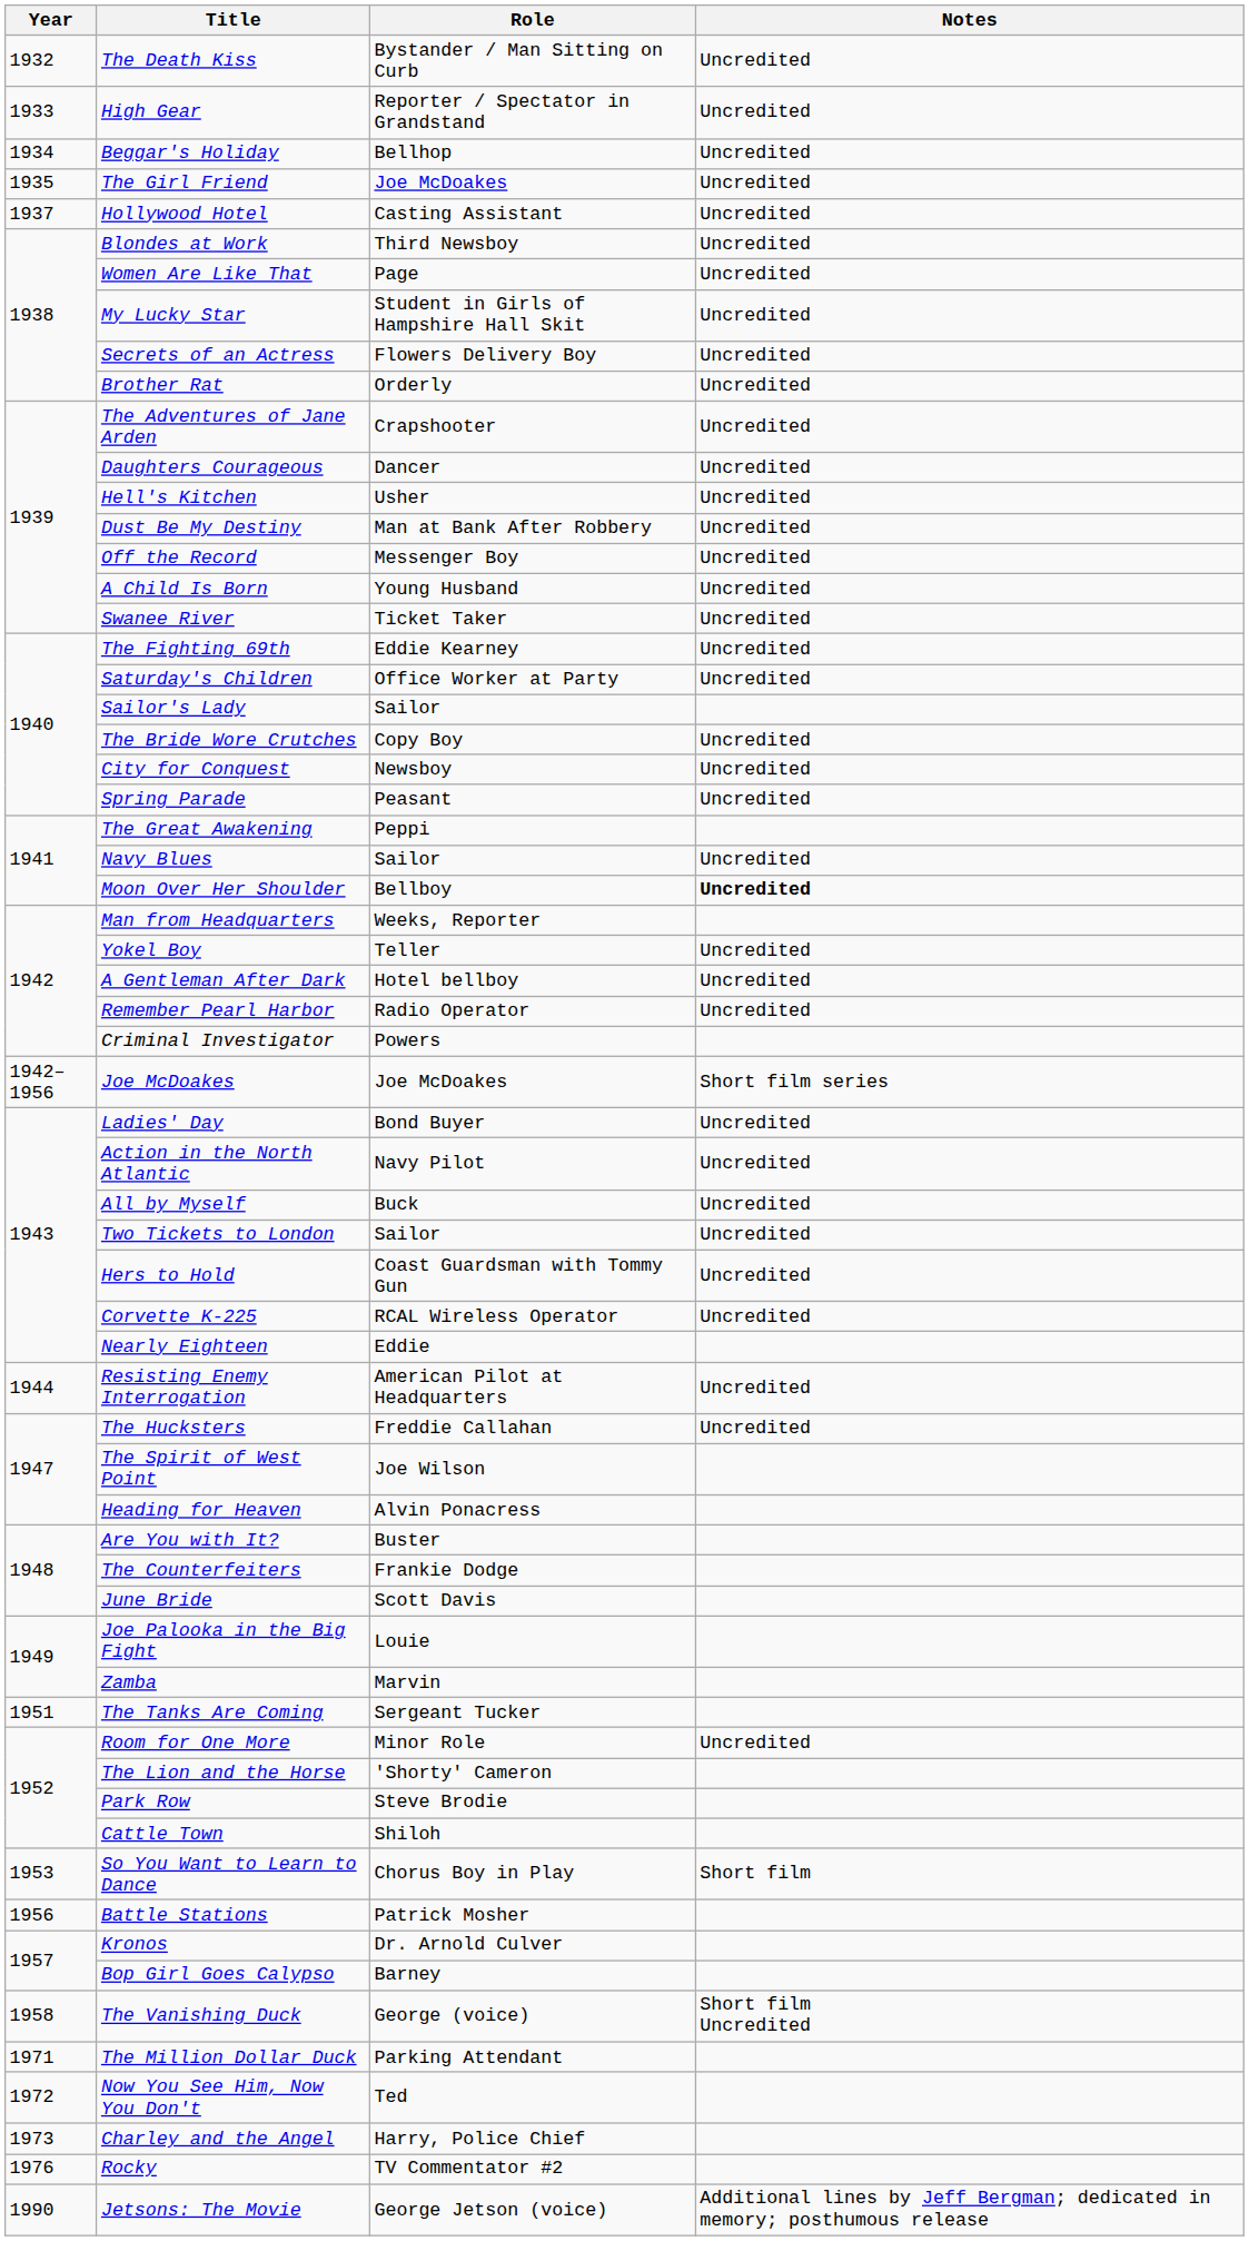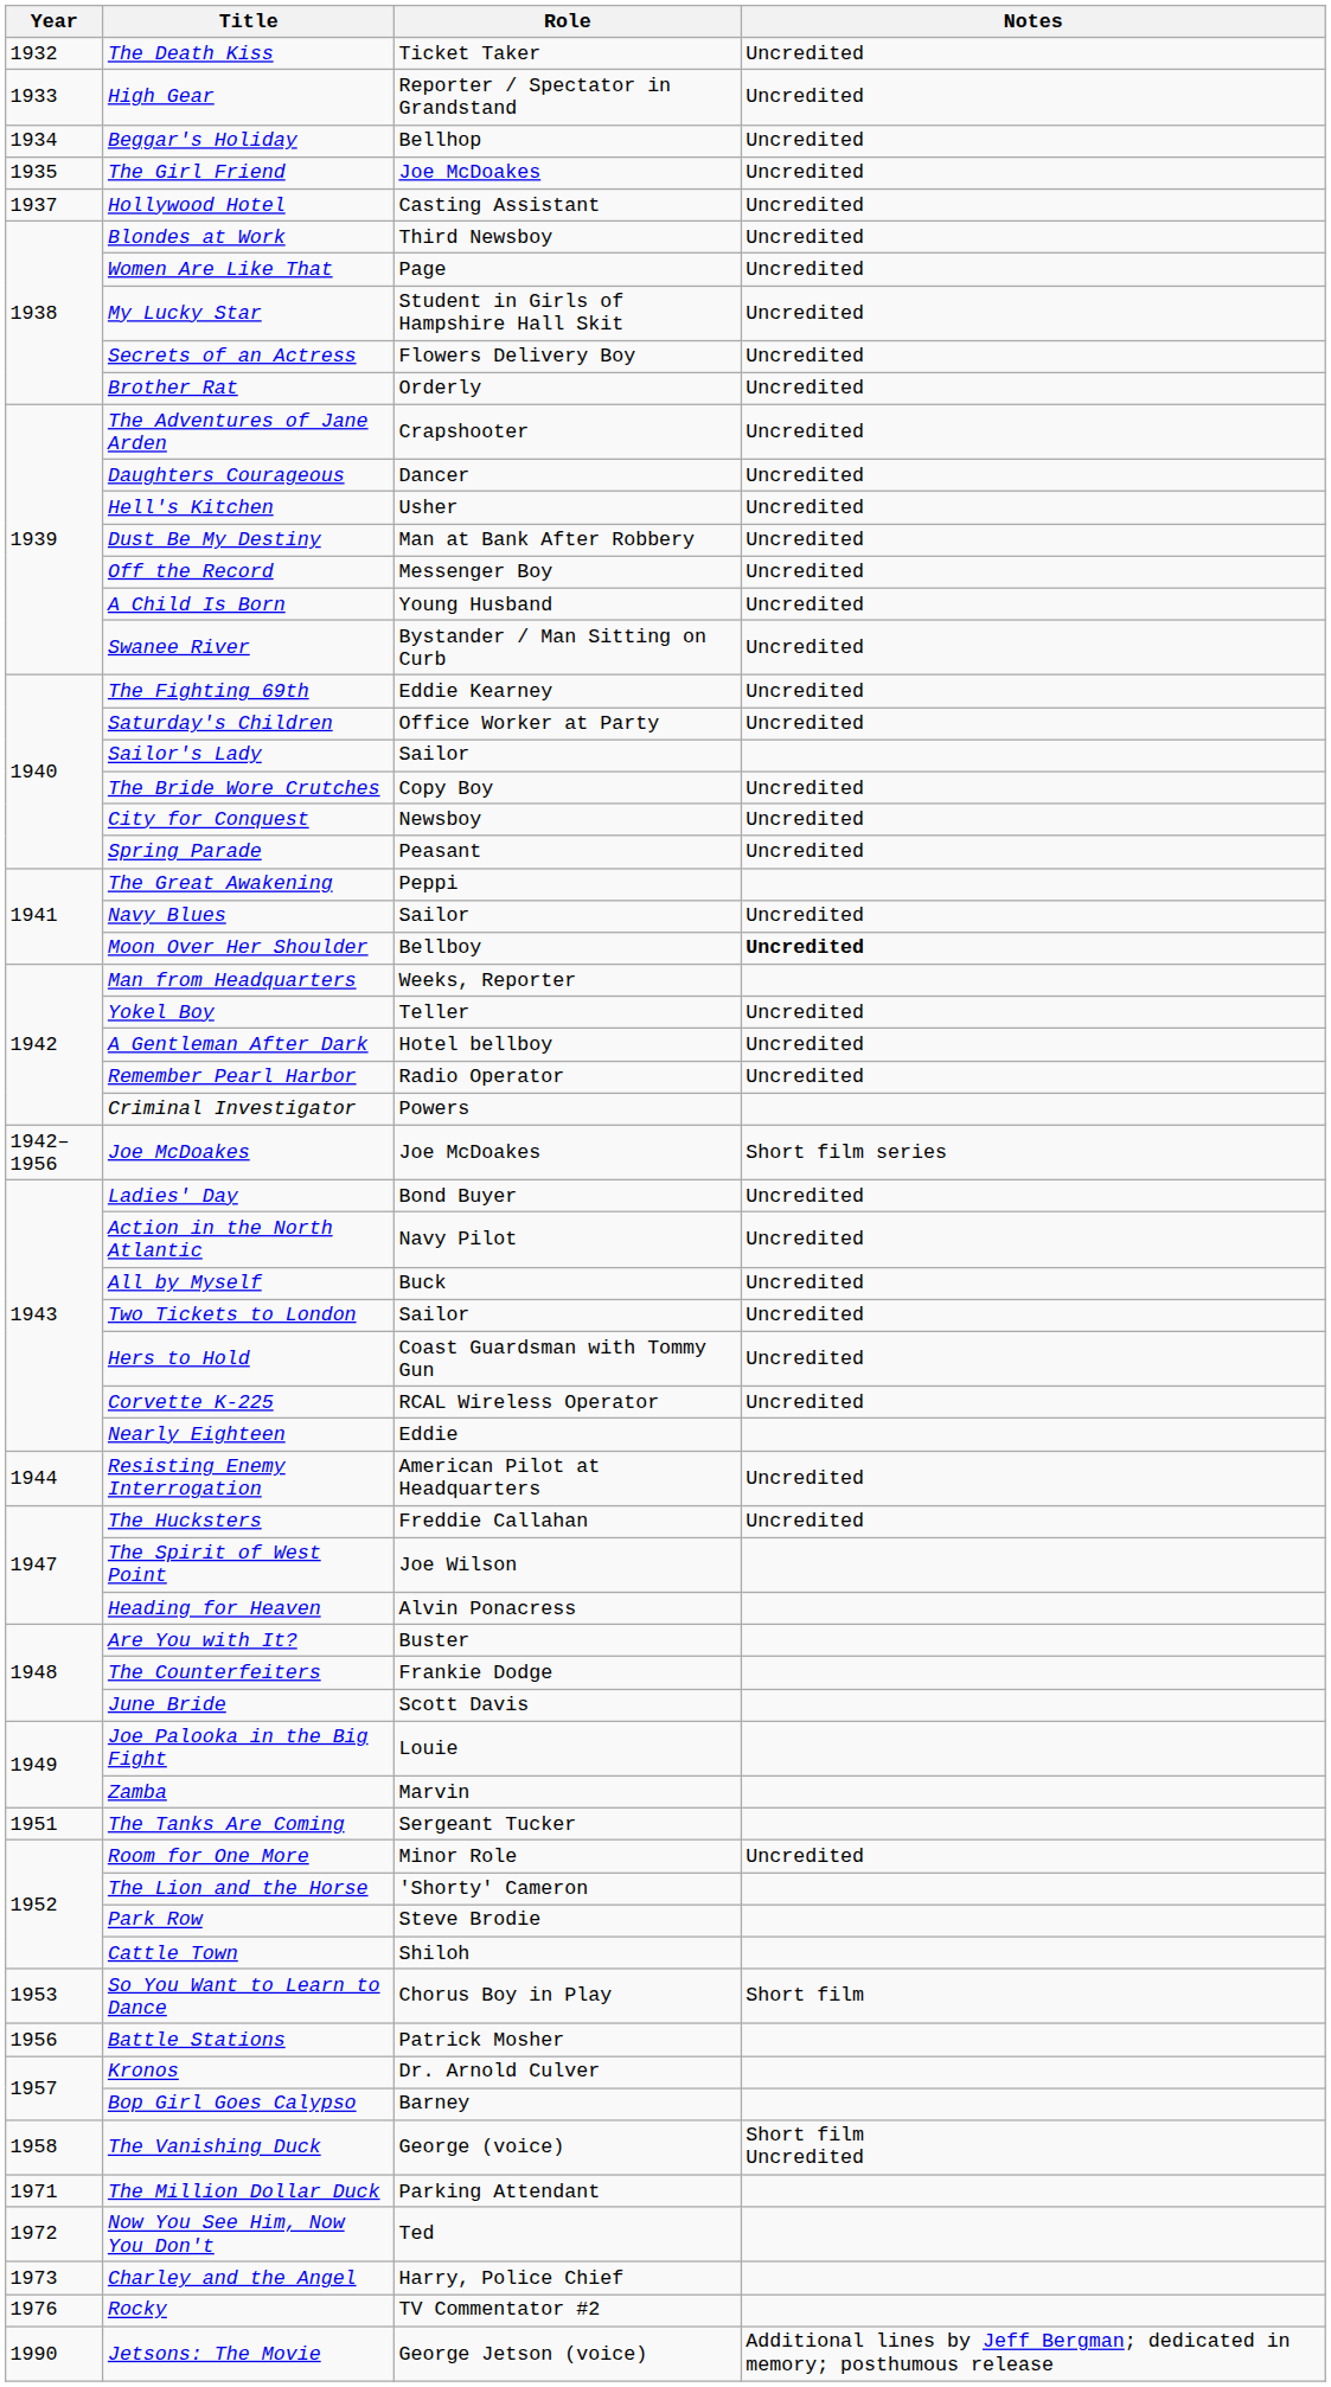The Death Kiss | Role: Bystander / Man Sitting on Curb -> Ticket Taker
Swanee River | Role: Ticket Taker -> Bystander / Man Sitting on Curb
